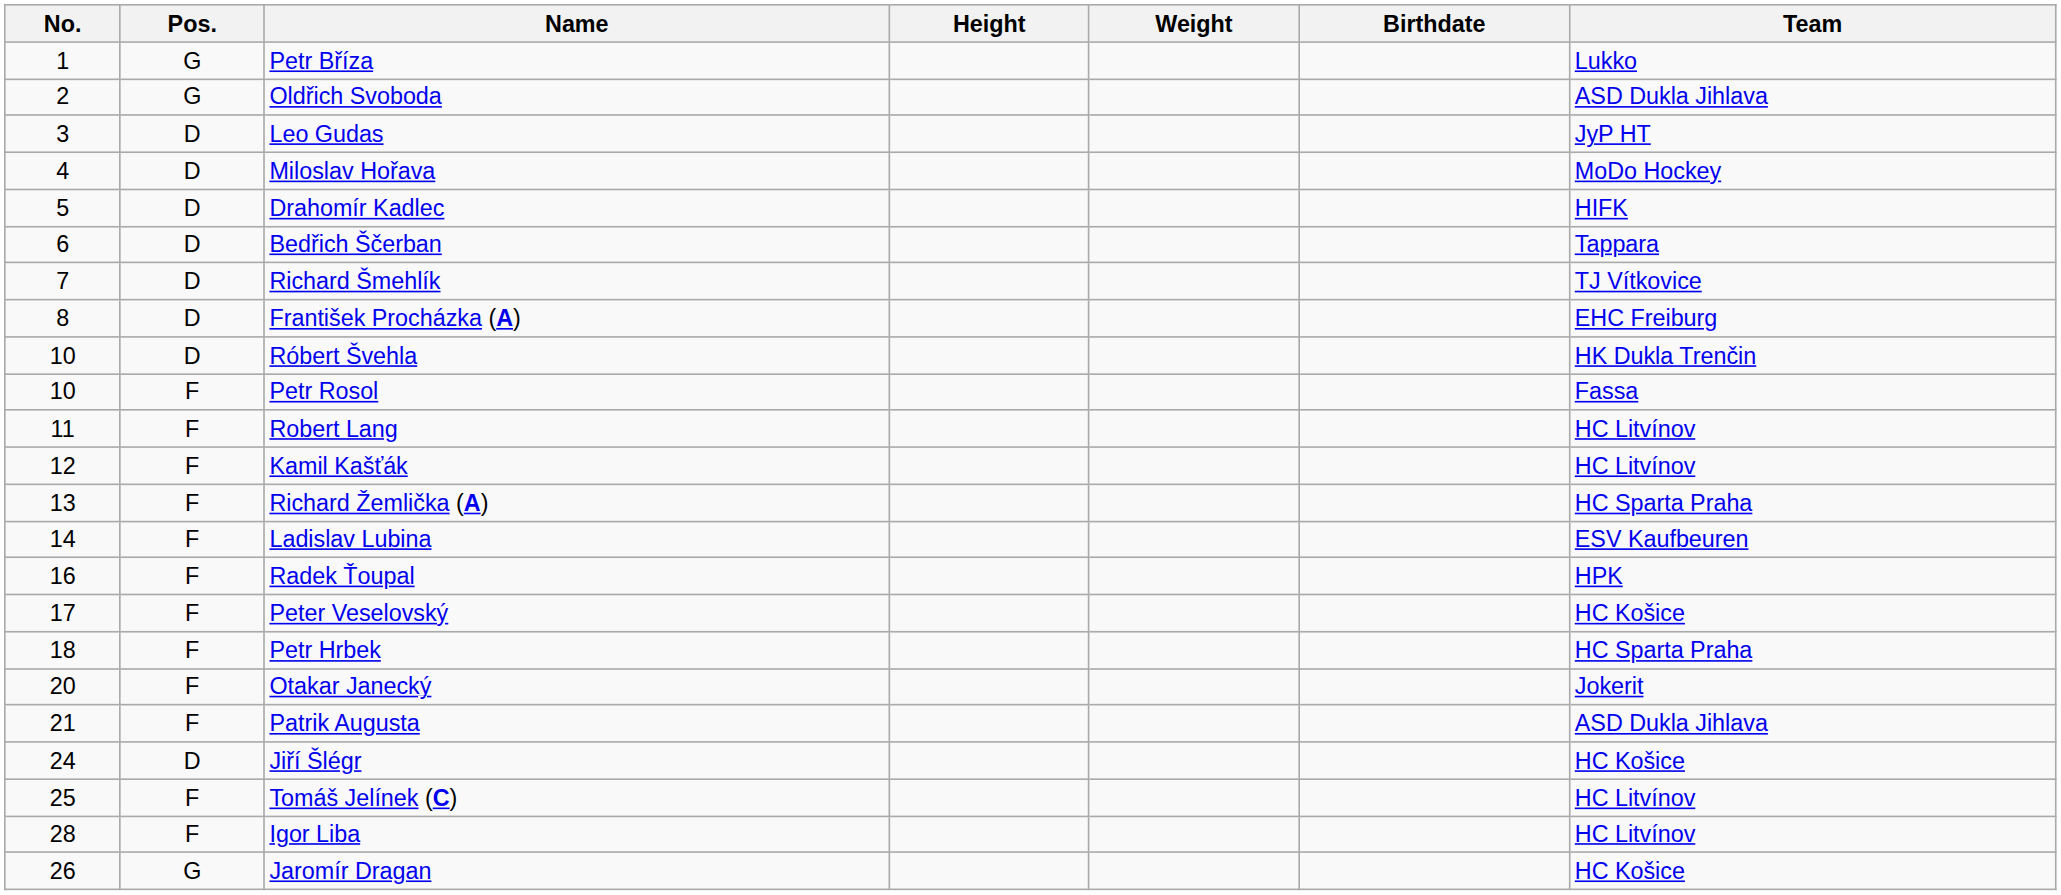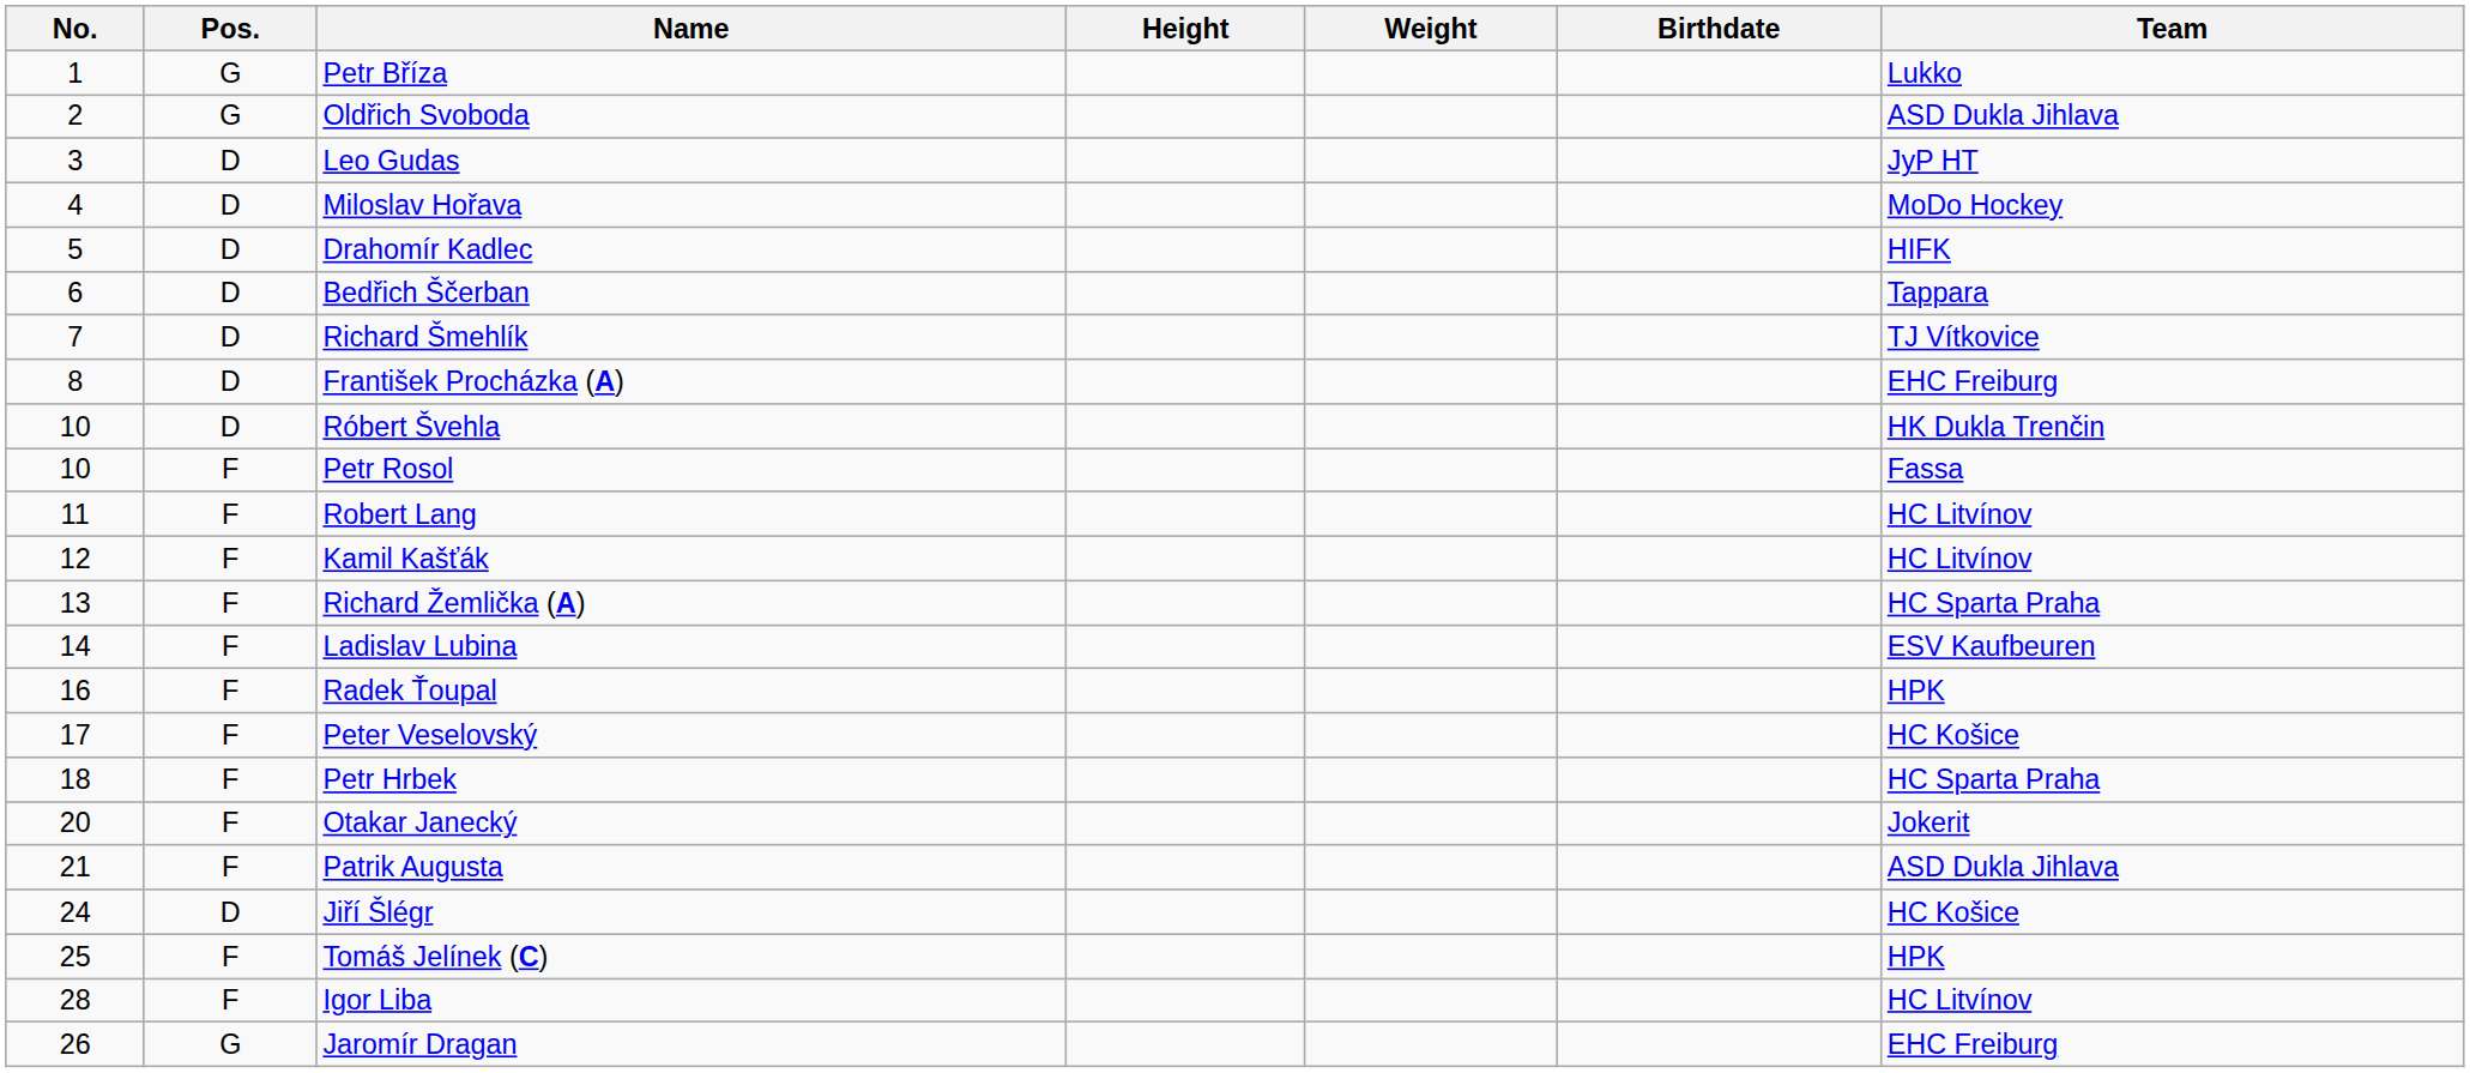Tomáš Jelínek (C) | Team: HC Litvínov -> HPK
Jaromír Dragan | Team: HC Košice -> EHC Freiburg
